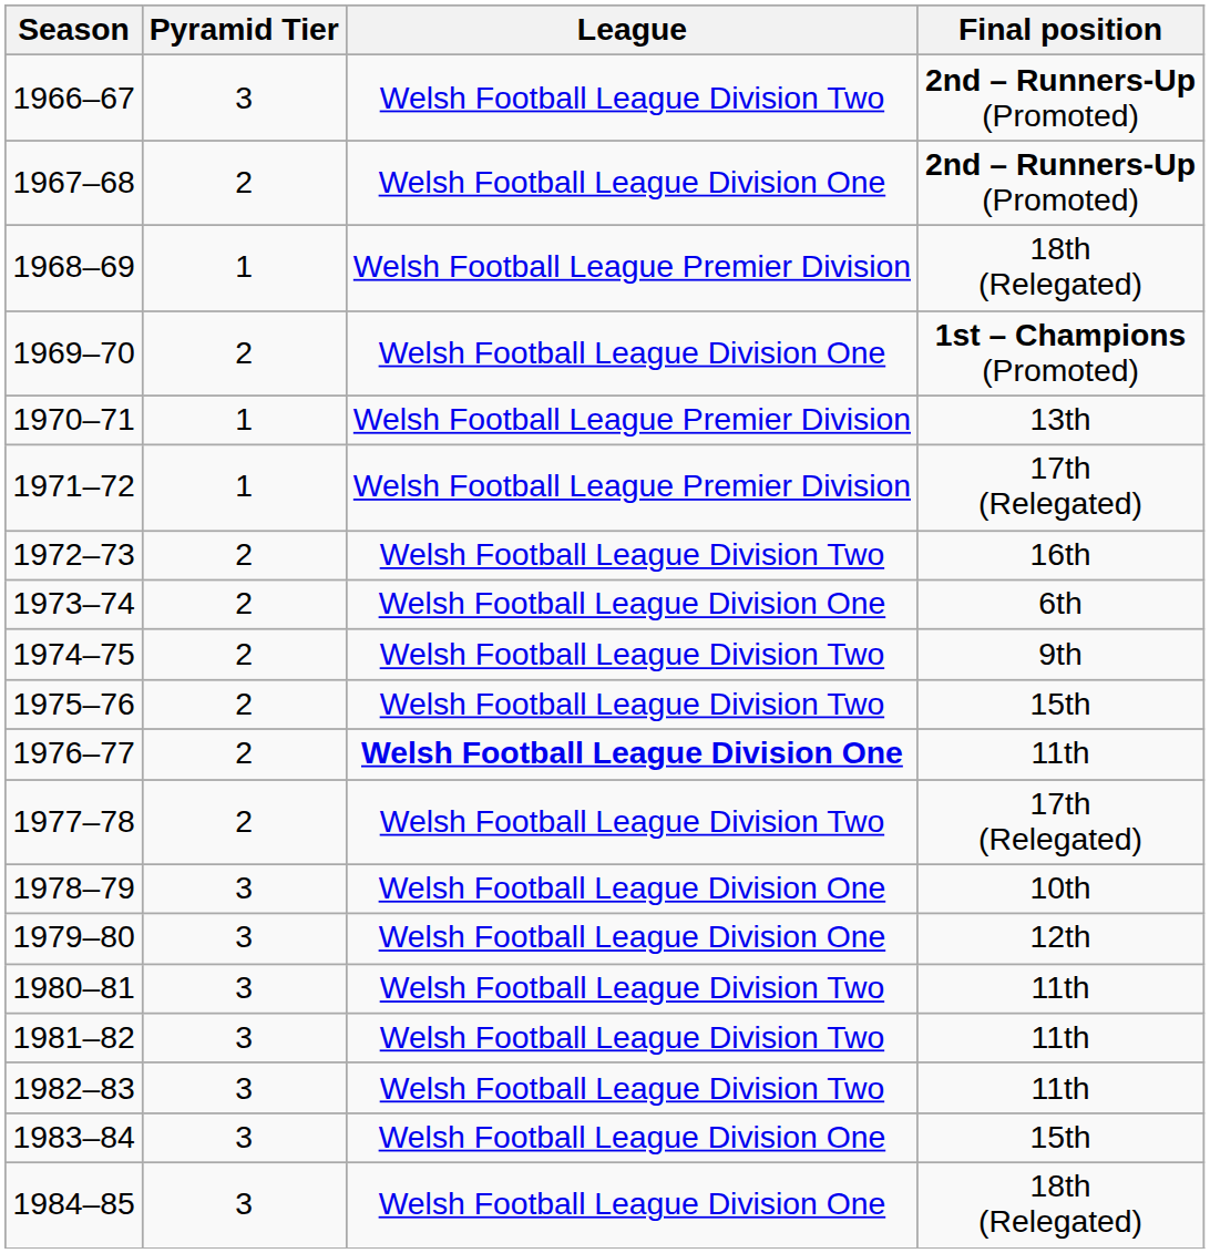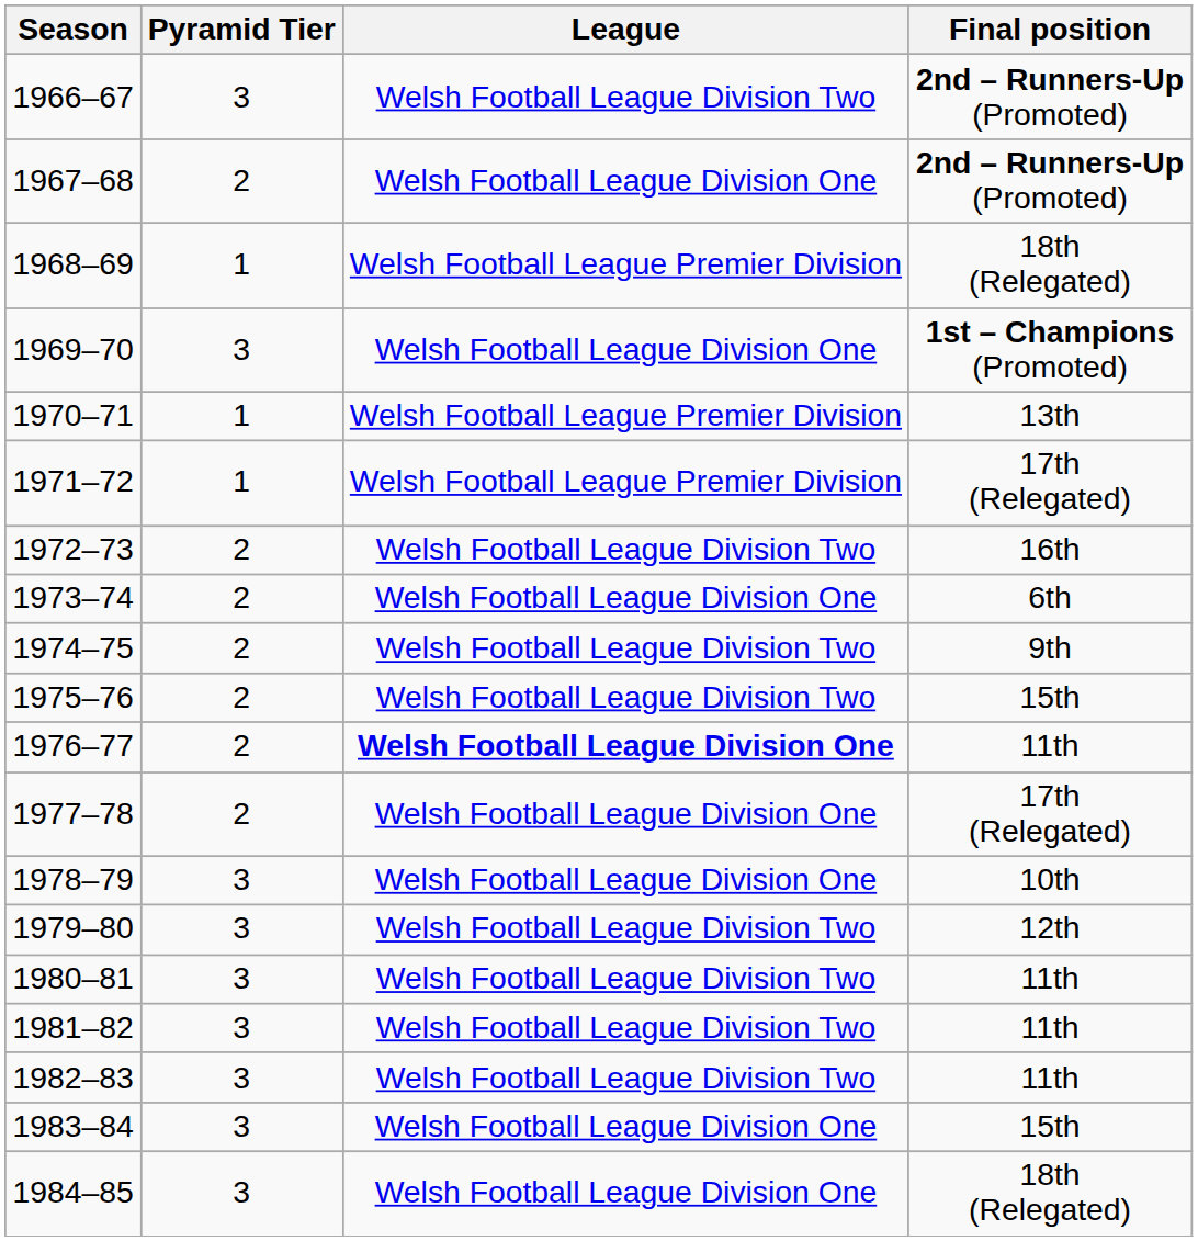1969–70 | Pyramid Tier: 2 -> 3
1977–78 | League: Welsh Football League Division Two -> Welsh Football League Division One
1979–80 | League: Welsh Football League Division One -> Welsh Football League Division Two
